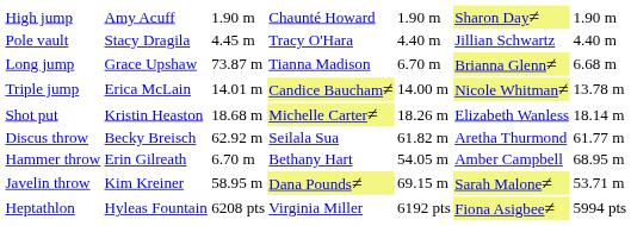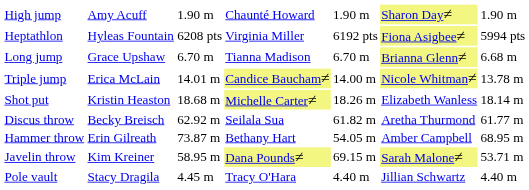rows swapped: Pole vault <-> Heptathlon
Long jump | column 3: 73.87 m -> 6.70 m
Hammer throw | column 3: 6.70 m -> 73.87 m
